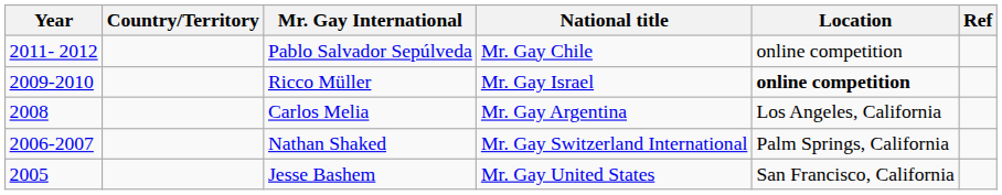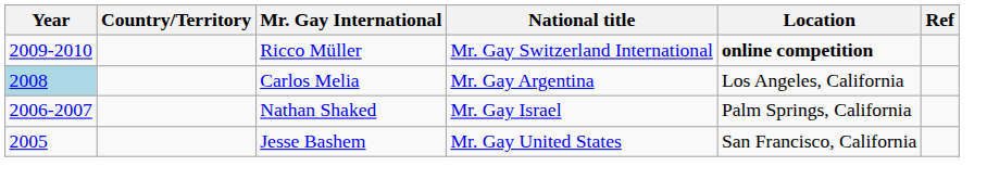- row: 2011- 2012 | Pablo Salvador Sepúlveda | Mr. Gay Chile | online competition
Ricco Müller | National title: Mr. Gay Israel -> Mr. Gay Switzerland International
Carlos Melia | Year: no background -> lightblue background
Nathan Shaked | National title: Mr. Gay Switzerland International -> Mr. Gay Israel
